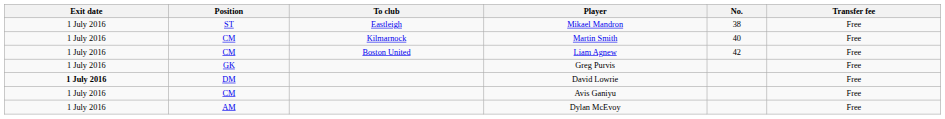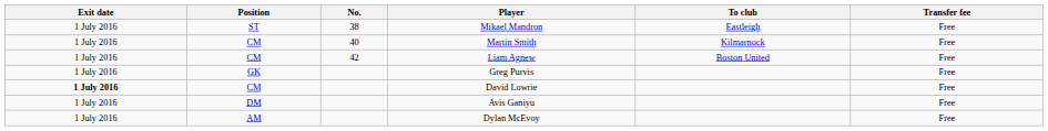columns swapped: No. <-> To club
David Lowrie | Position: DM -> CM
Avis Ganiyu | Position: CM -> DM
